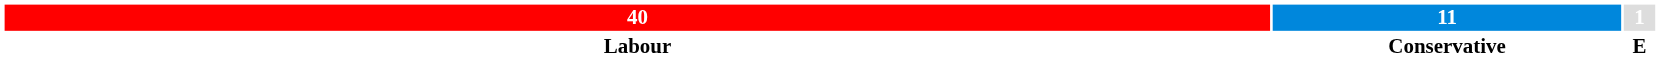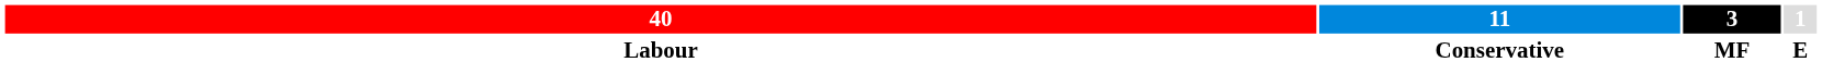+ column: 3 | MF
